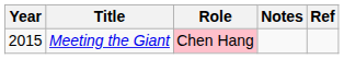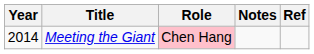Meeting the Giant | Year: 2015 -> 2014
